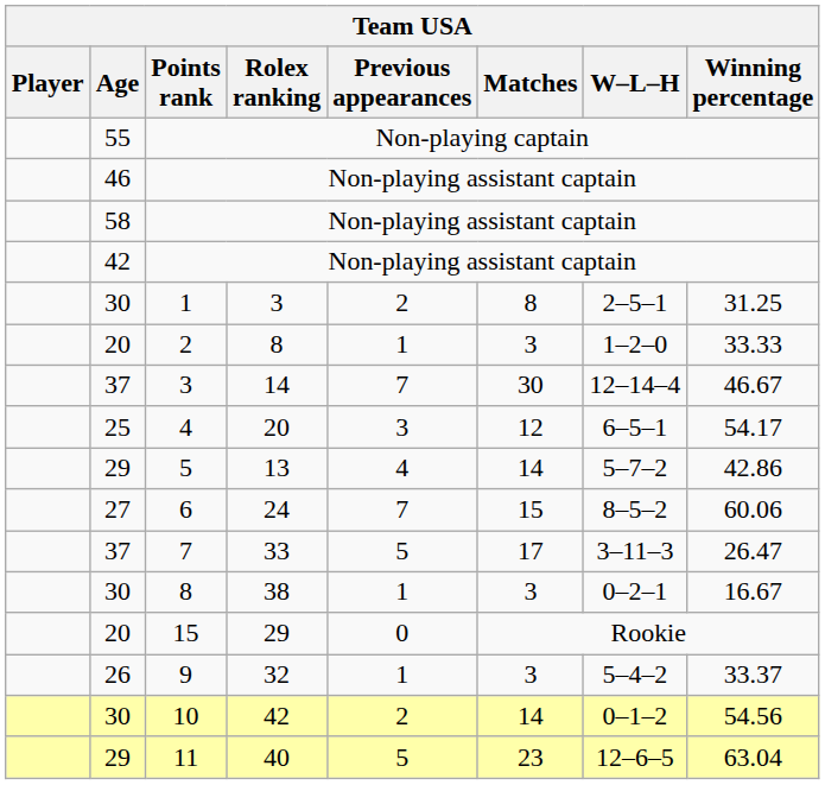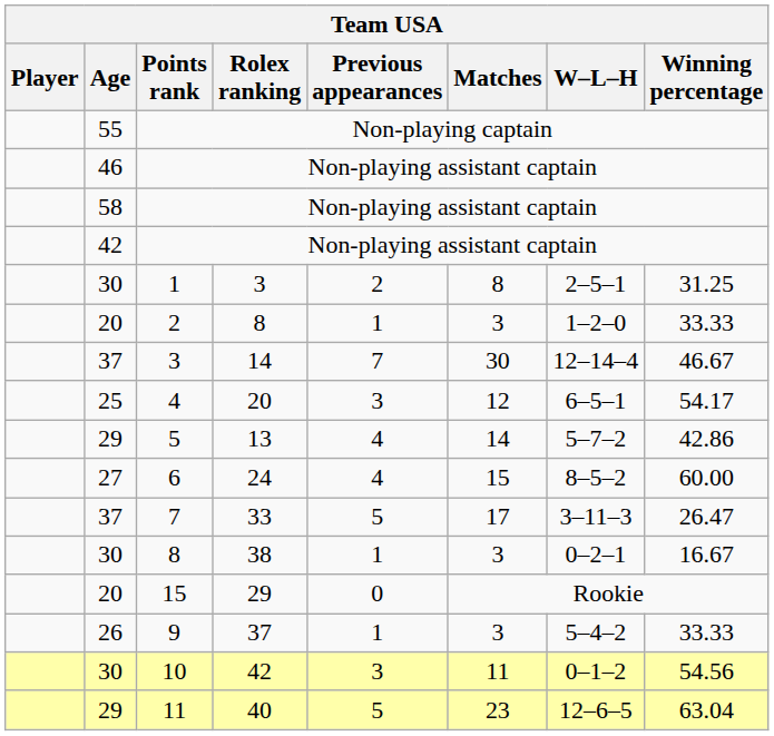6 | Previous appearances: 7 -> 4
6 | Winning percentage: 60.06 -> 60.00
9 | Rolex ranking: 32 -> 37
9 | Winning percentage: 33.37 -> 33.33
10 | Previous appearances: 2 -> 3
10 | Matches: 14 -> 11
